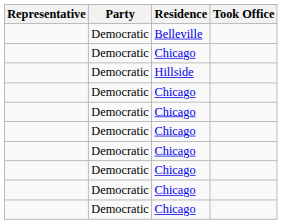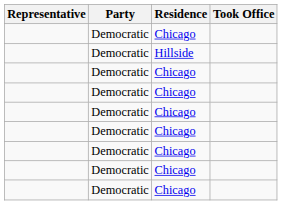- row: Democratic | Belleville
